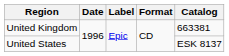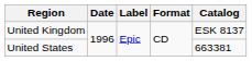United Kingdom | Catalog: 663381 -> ESK 8137
United States | Catalog: ESK 8137 -> 663381
